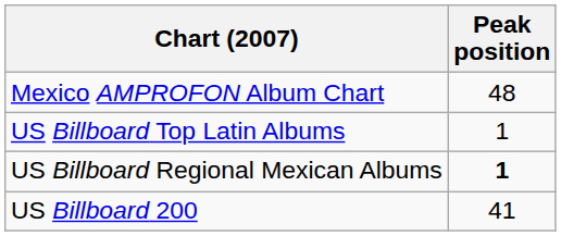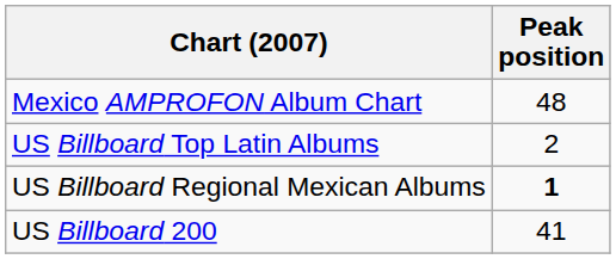US Billboard Top Latin Albums | Peak position: 1 -> 2
